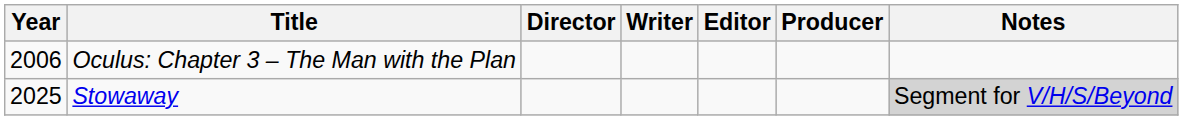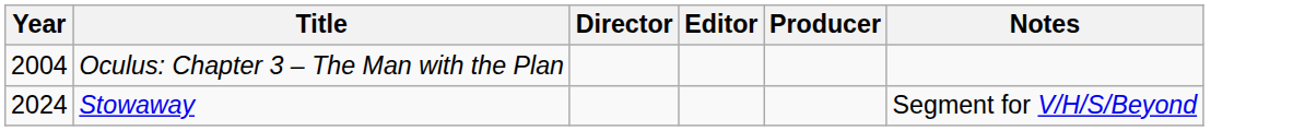- column: Writer
Oculus: Chapter 3 – The Man with the Plan | Year: 2006 -> 2004
Stowaway | Year: 2025 -> 2024
Stowaway | Notes: lightgrey background -> no background
